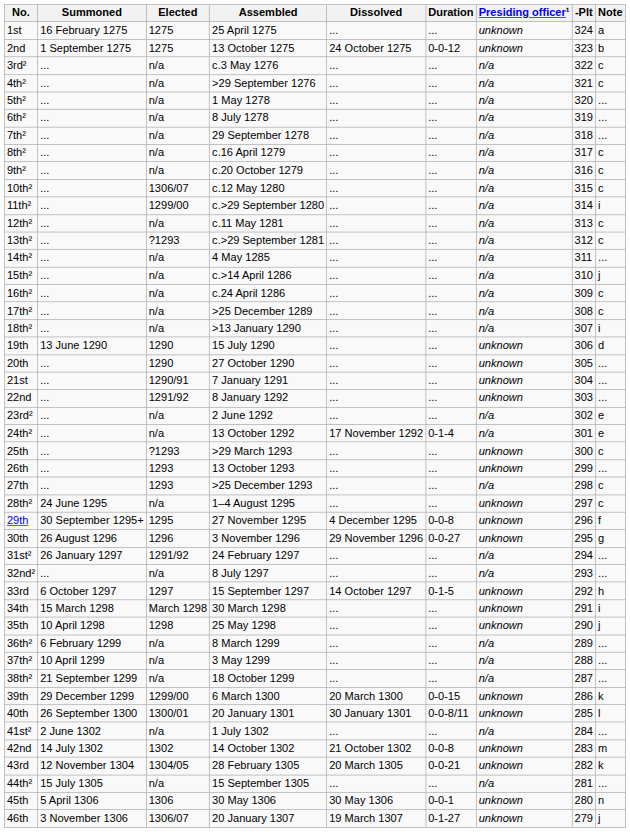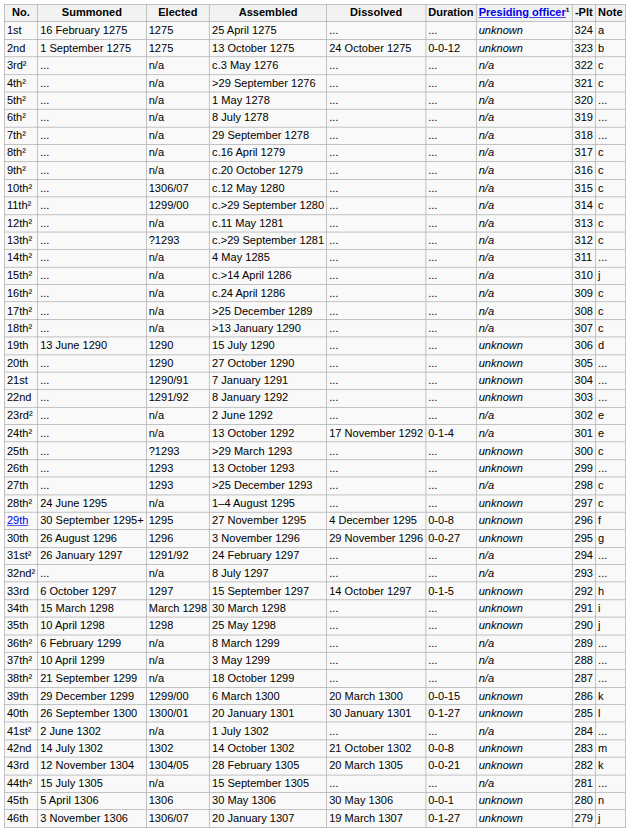11th² | Note: i -> c
18th² | Note: i -> c
40th | Duration: 0-0-8/11 -> 0-1-27
